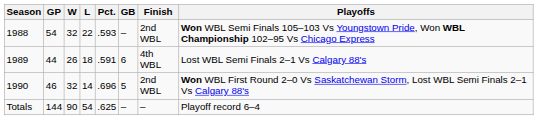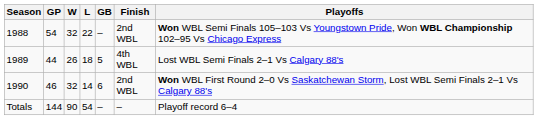- column: Pct. | .593 | .591 | .696 | .625
1989 | GB: 6 -> 5
1990 | GB: 5 -> 6
